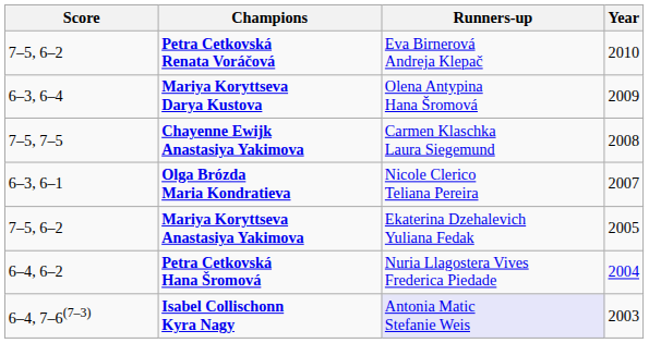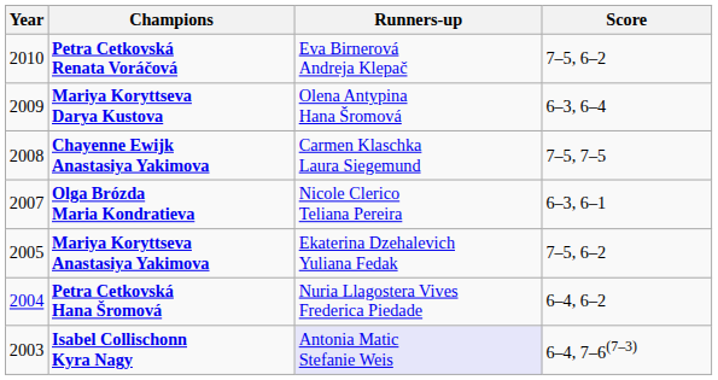columns swapped: Year <-> Score
